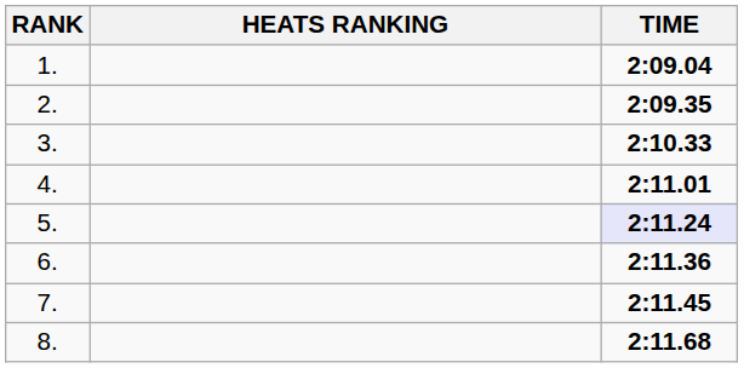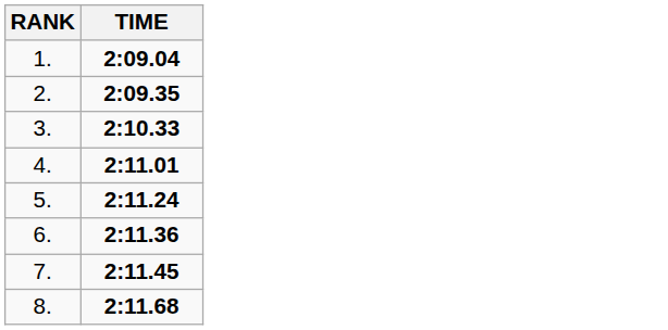- column: HEATS RANKING
5. | TIME: lavender background -> no background
